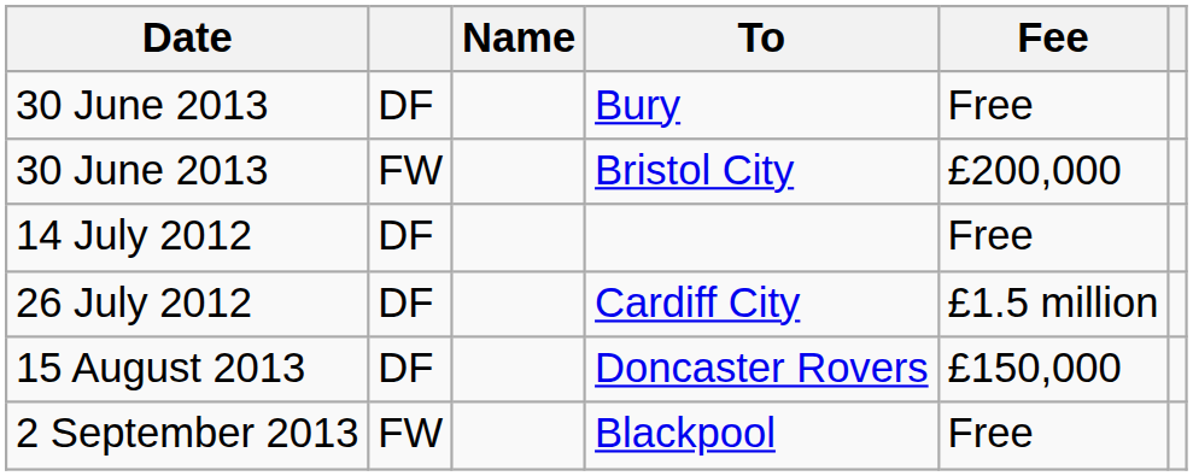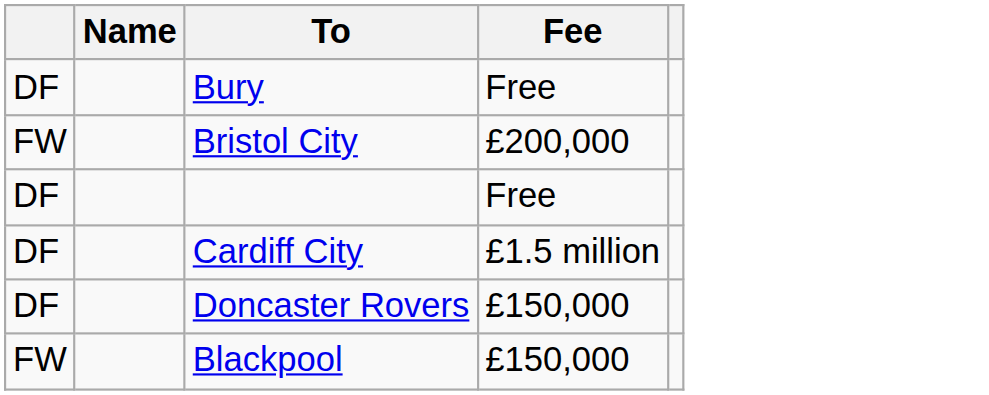- column: Date | 30 June 2013 | 30 June 2013 | 14 July 2012 | 26 July 2012 | 15 August 2013 | 2 September 2013
Blackpool | Fee: Free -> £150,000
